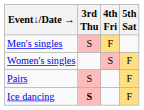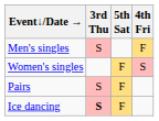columns swapped: 4th Fri <-> 5th Sat
